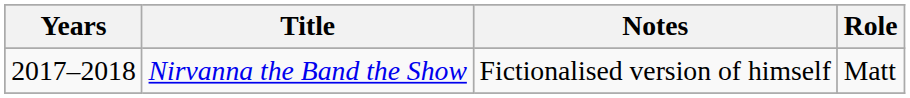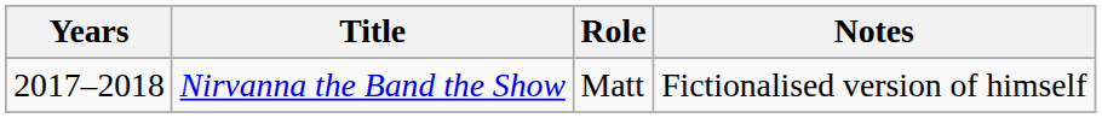columns swapped: Role <-> Notes
